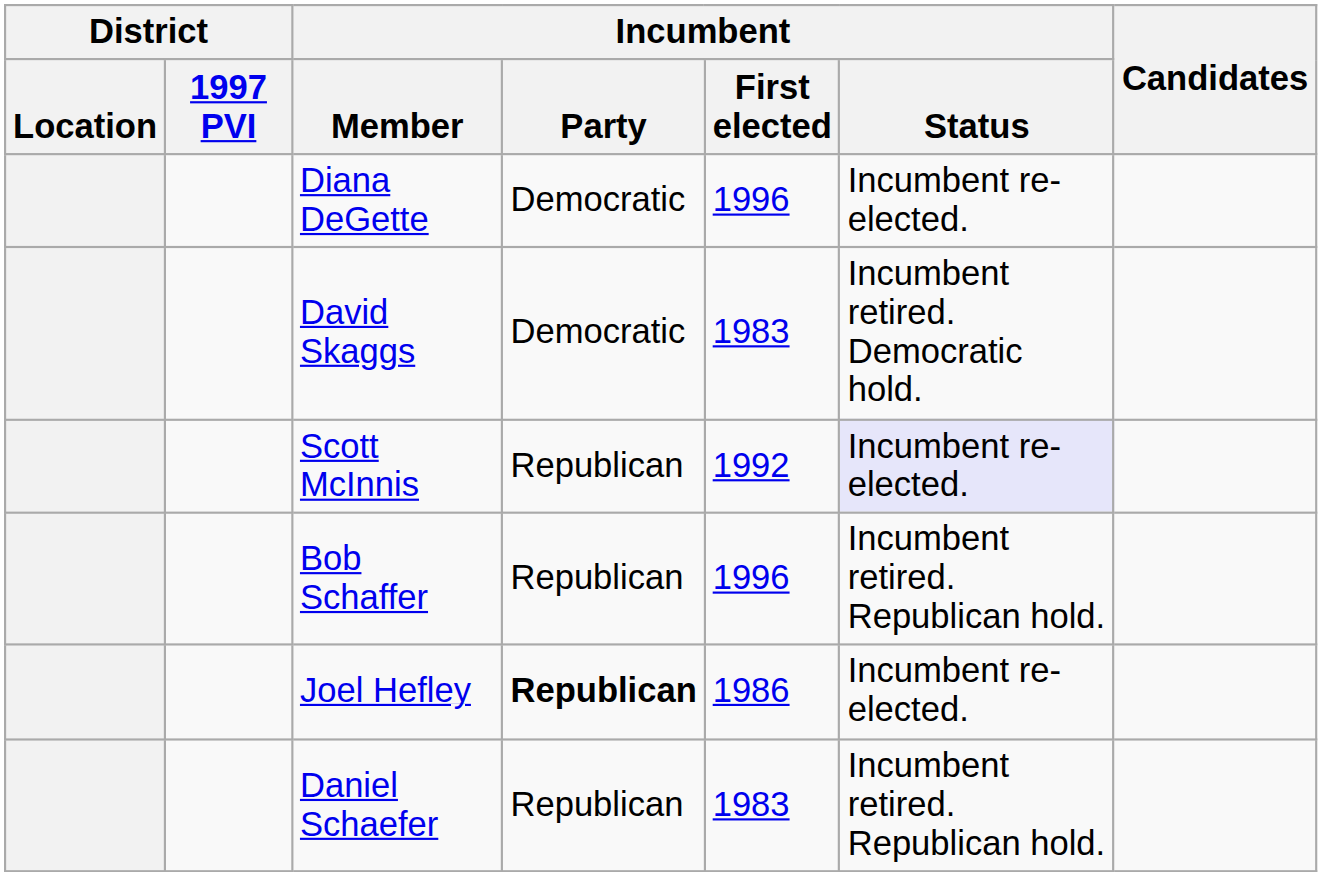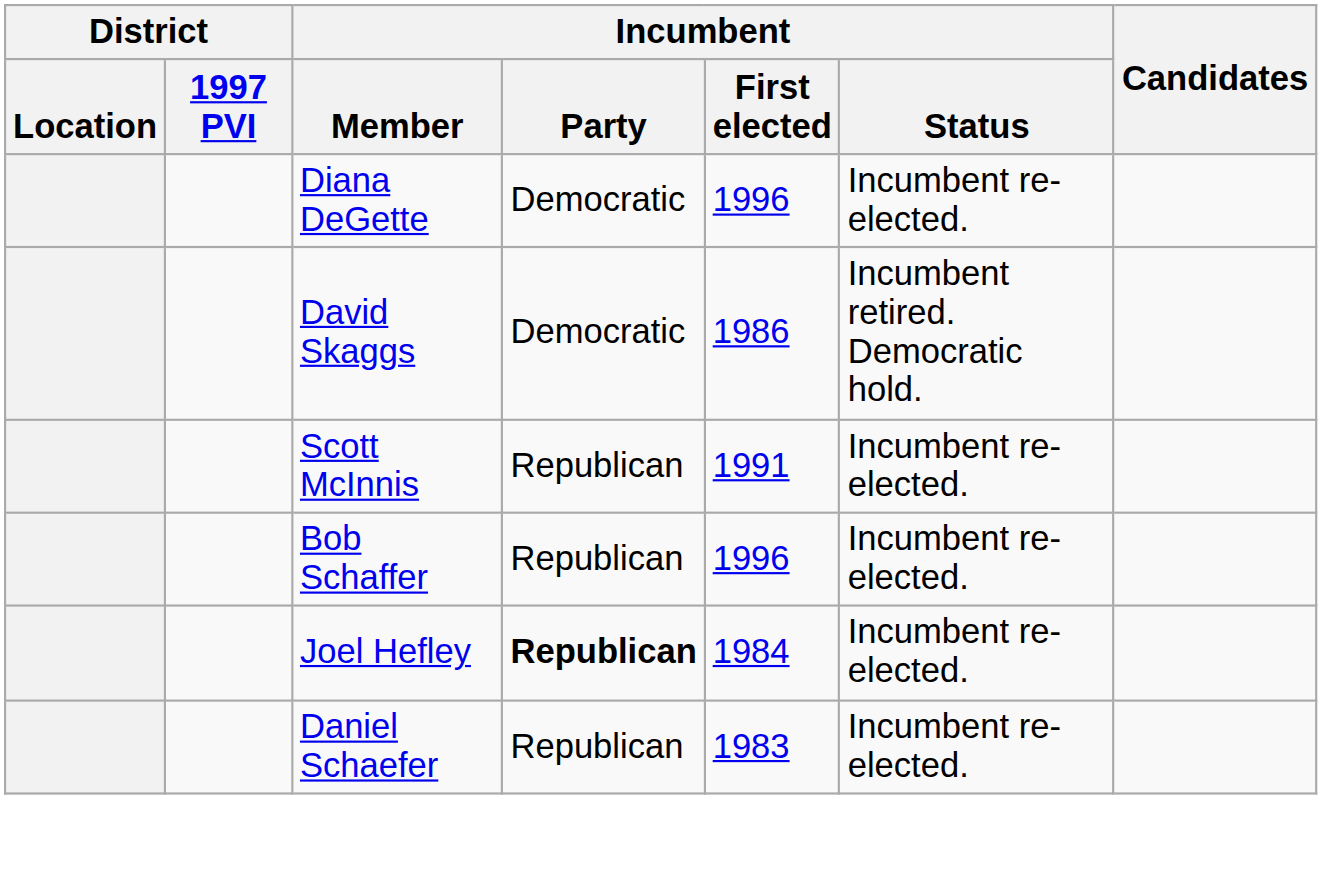David Skaggs | Incumbent / First elected: 1983 -> 1986
Scott McInnis | Incumbent / First elected: 1992 -> 1991
Scott McInnis | Incumbent / Status: lavender background -> no background
Bob Schaffer | Incumbent / Status: Incumbent retired. Republican hold. -> Incumbent re-elected.
Joel Hefley | Incumbent / First elected: 1986 -> 1984
Daniel Schaefer | Incumbent / Status: Incumbent retired. Republican hold. -> Incumbent re-elected.
